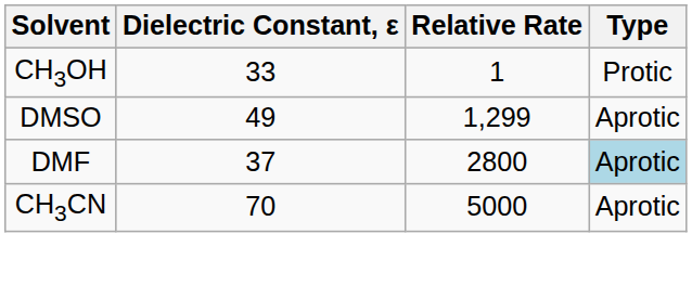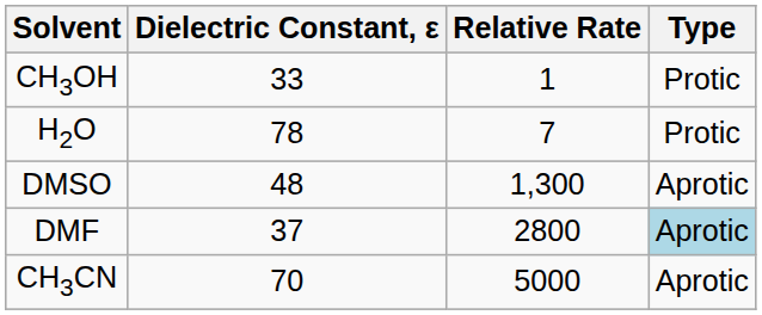+ row: H2O | 78 | 7 | Protic
DMSO | Dielectric Constant, ε: 49 -> 48
DMSO | Relative Rate: 1,299 -> 1,300
